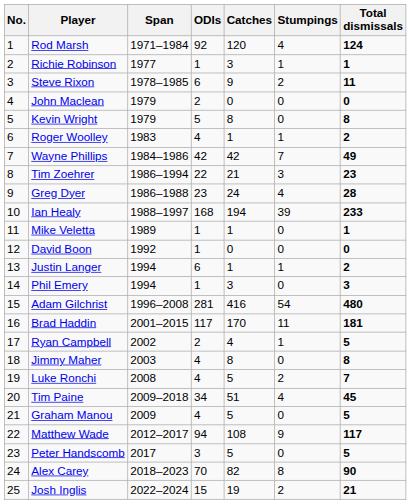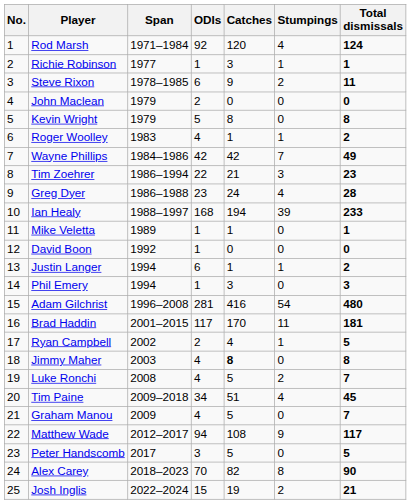Jimmy Maher | Catches: normal -> bold
Graham Manou | Total dismissals: 5 -> 7
